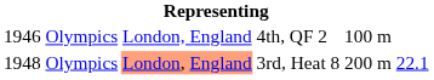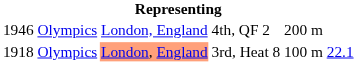4th, QF 2 | column 5: 100 m -> 200 m
3rd, Heat 8 | column 1: 1948 -> 1918
3rd, Heat 8 | column 5: 200 m -> 100 m
